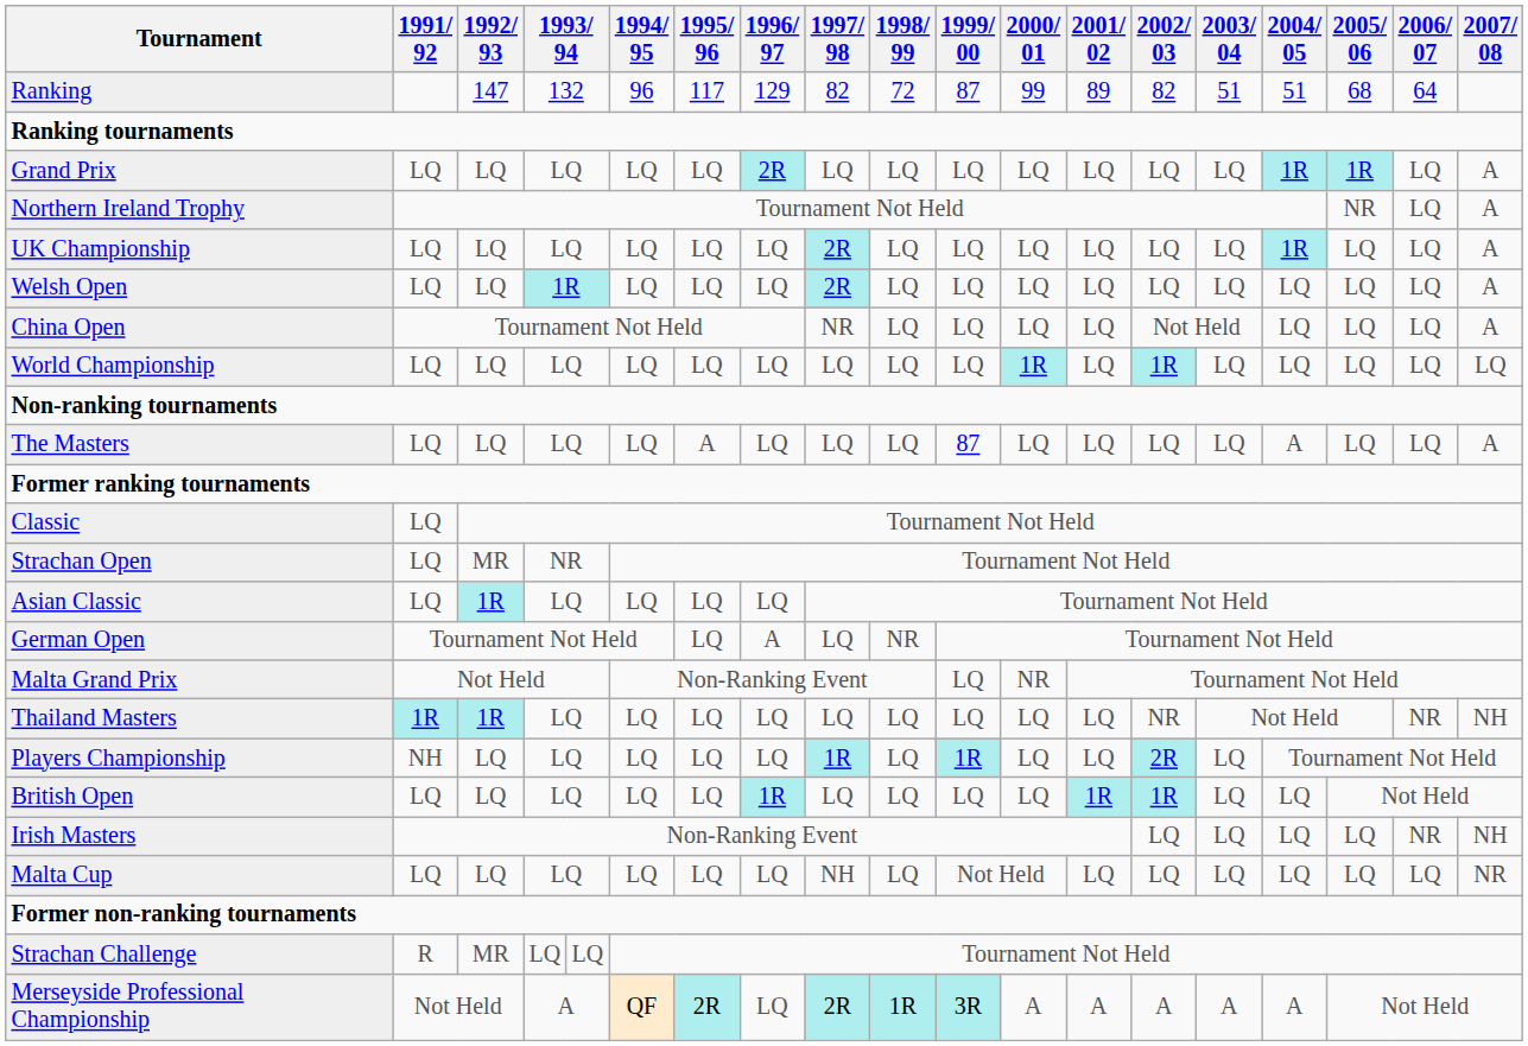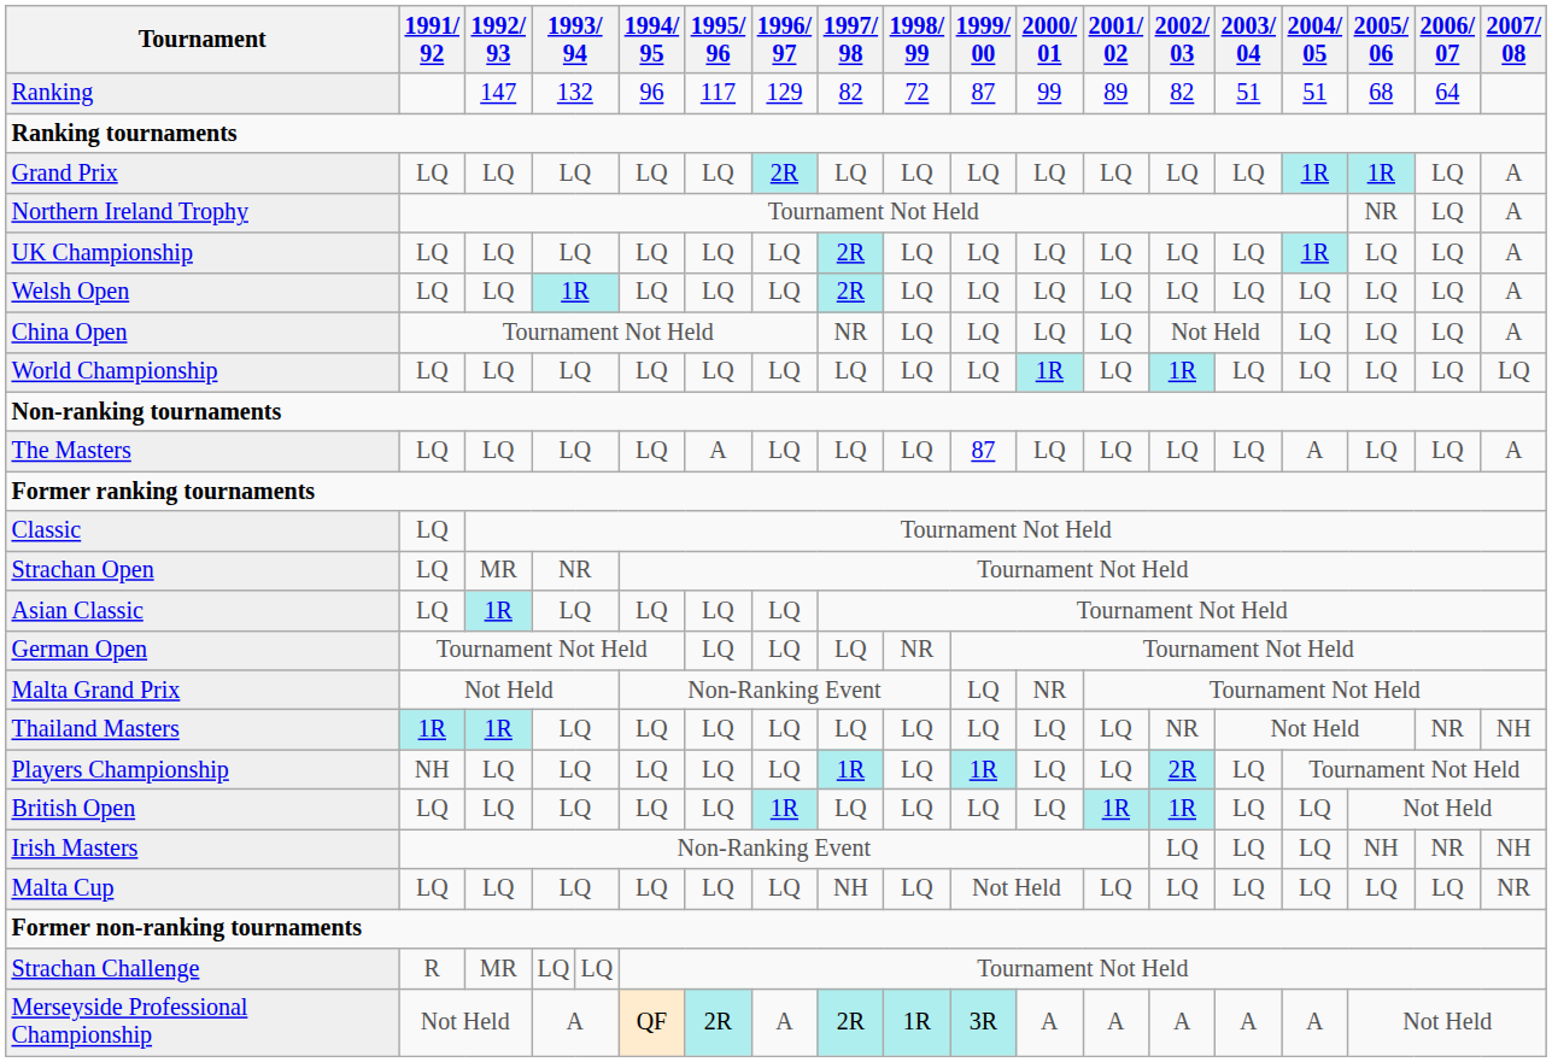German Open | 1996/ 97: A -> LQ
Irish Masters | 2005/ 06: LQ -> NH
Merseyside Professional Championship | 1996/ 97: LQ -> A
